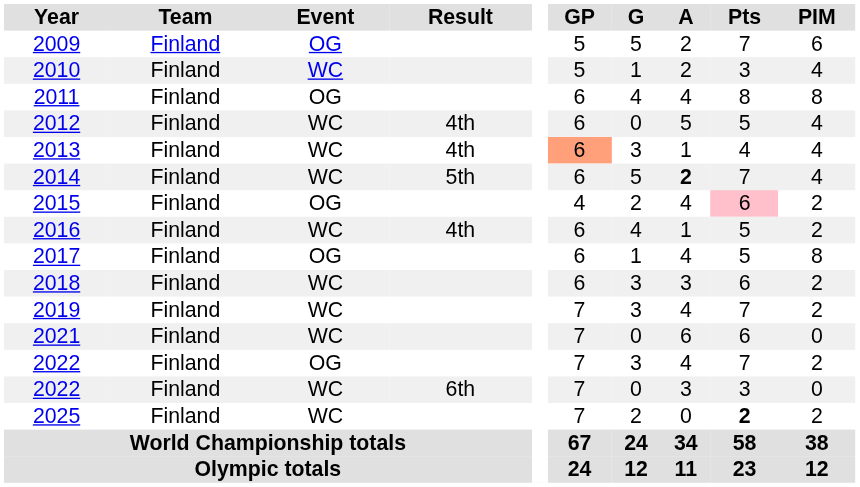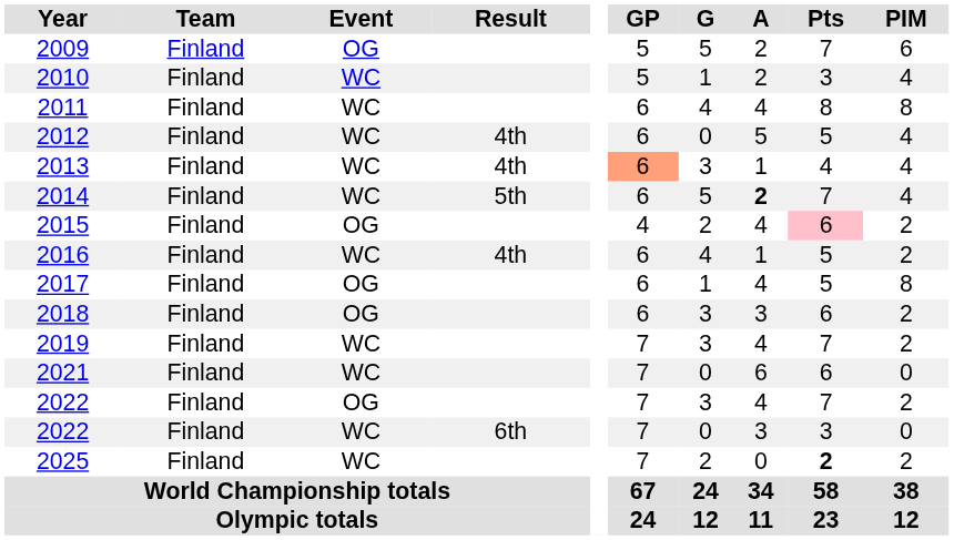2011 | Event: OG -> WC
2018 | Event: WC -> OG
